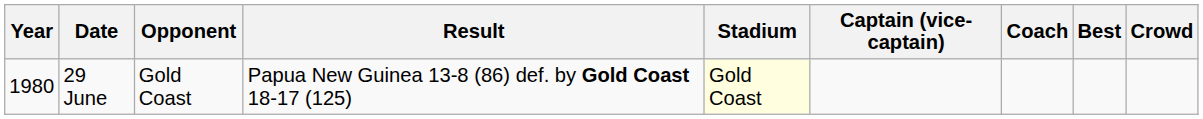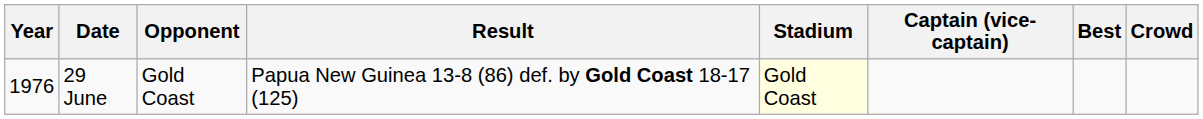- column: Coach
29 June | Year: 1980 -> 1976
